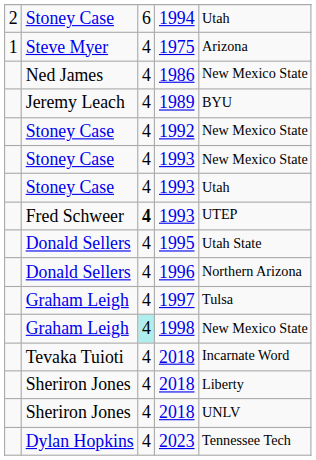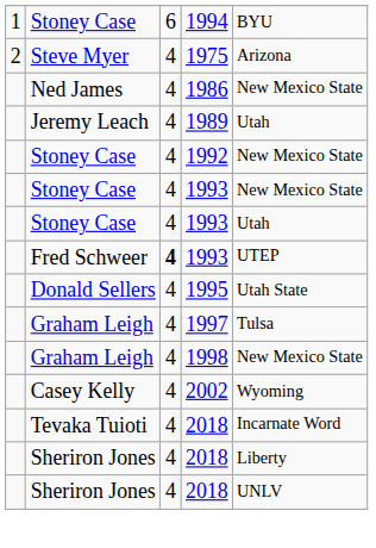1994 | column 1: 2 -> 1
1994 | column 5: Utah -> BYU
1975 | column 1: 1 -> 2
1989 | column 5: BYU -> Utah
- row: Donald Sellers | 4 | 1996 | Northern Arizona
1998 | column 3: paleturquoise background -> no background
+ row: Casey Kelly | 4 | 2002 | Wyoming
- row: Dylan Hopkins | 4 | 2023 | Tennessee Tech
